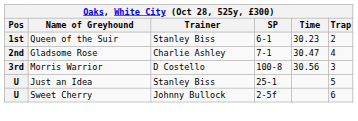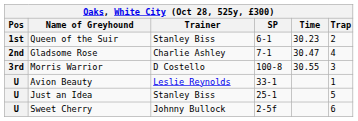Morris Warrior | Time: 30.56 -> 30.55
+ row: U | Avion Beauty | Leslie Reynolds | 33-1 | 1
